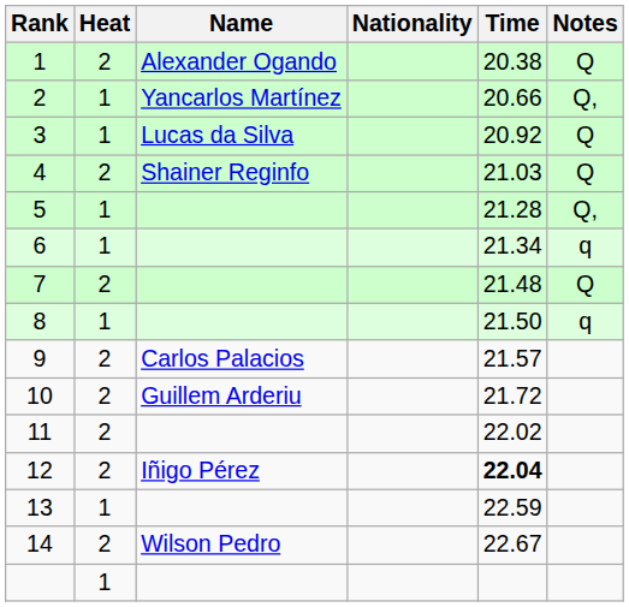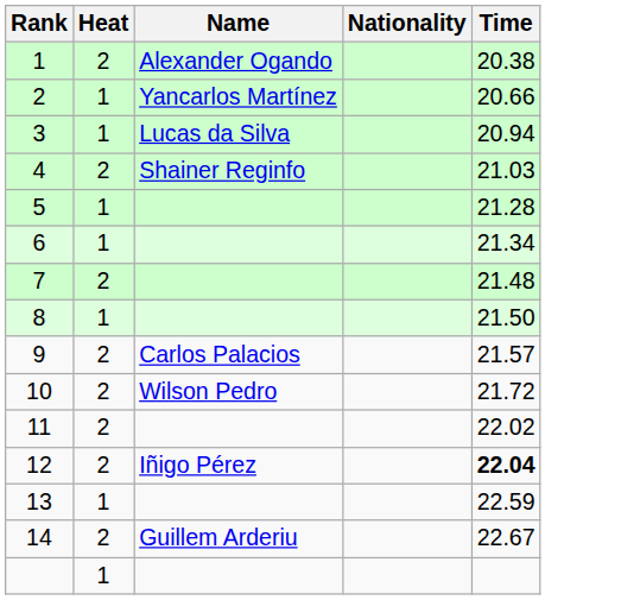- column: Notes | Q | Q, | Q | Q | Q, | q | Q | q
3 | Time: 20.92 -> 20.94
10 | Name: Guillem Arderiu -> Wilson Pedro
14 | Name: Wilson Pedro -> Guillem Arderiu
